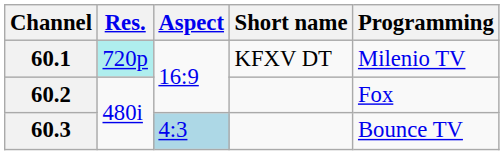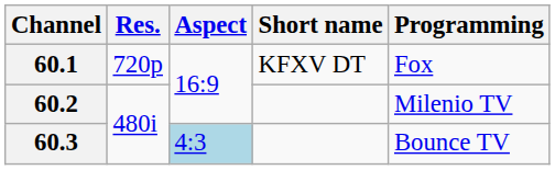60.1 | Res.: paleturquoise background -> no background
60.1 | Programming: Milenio TV -> Fox
60.2 | Programming: Fox -> Milenio TV
